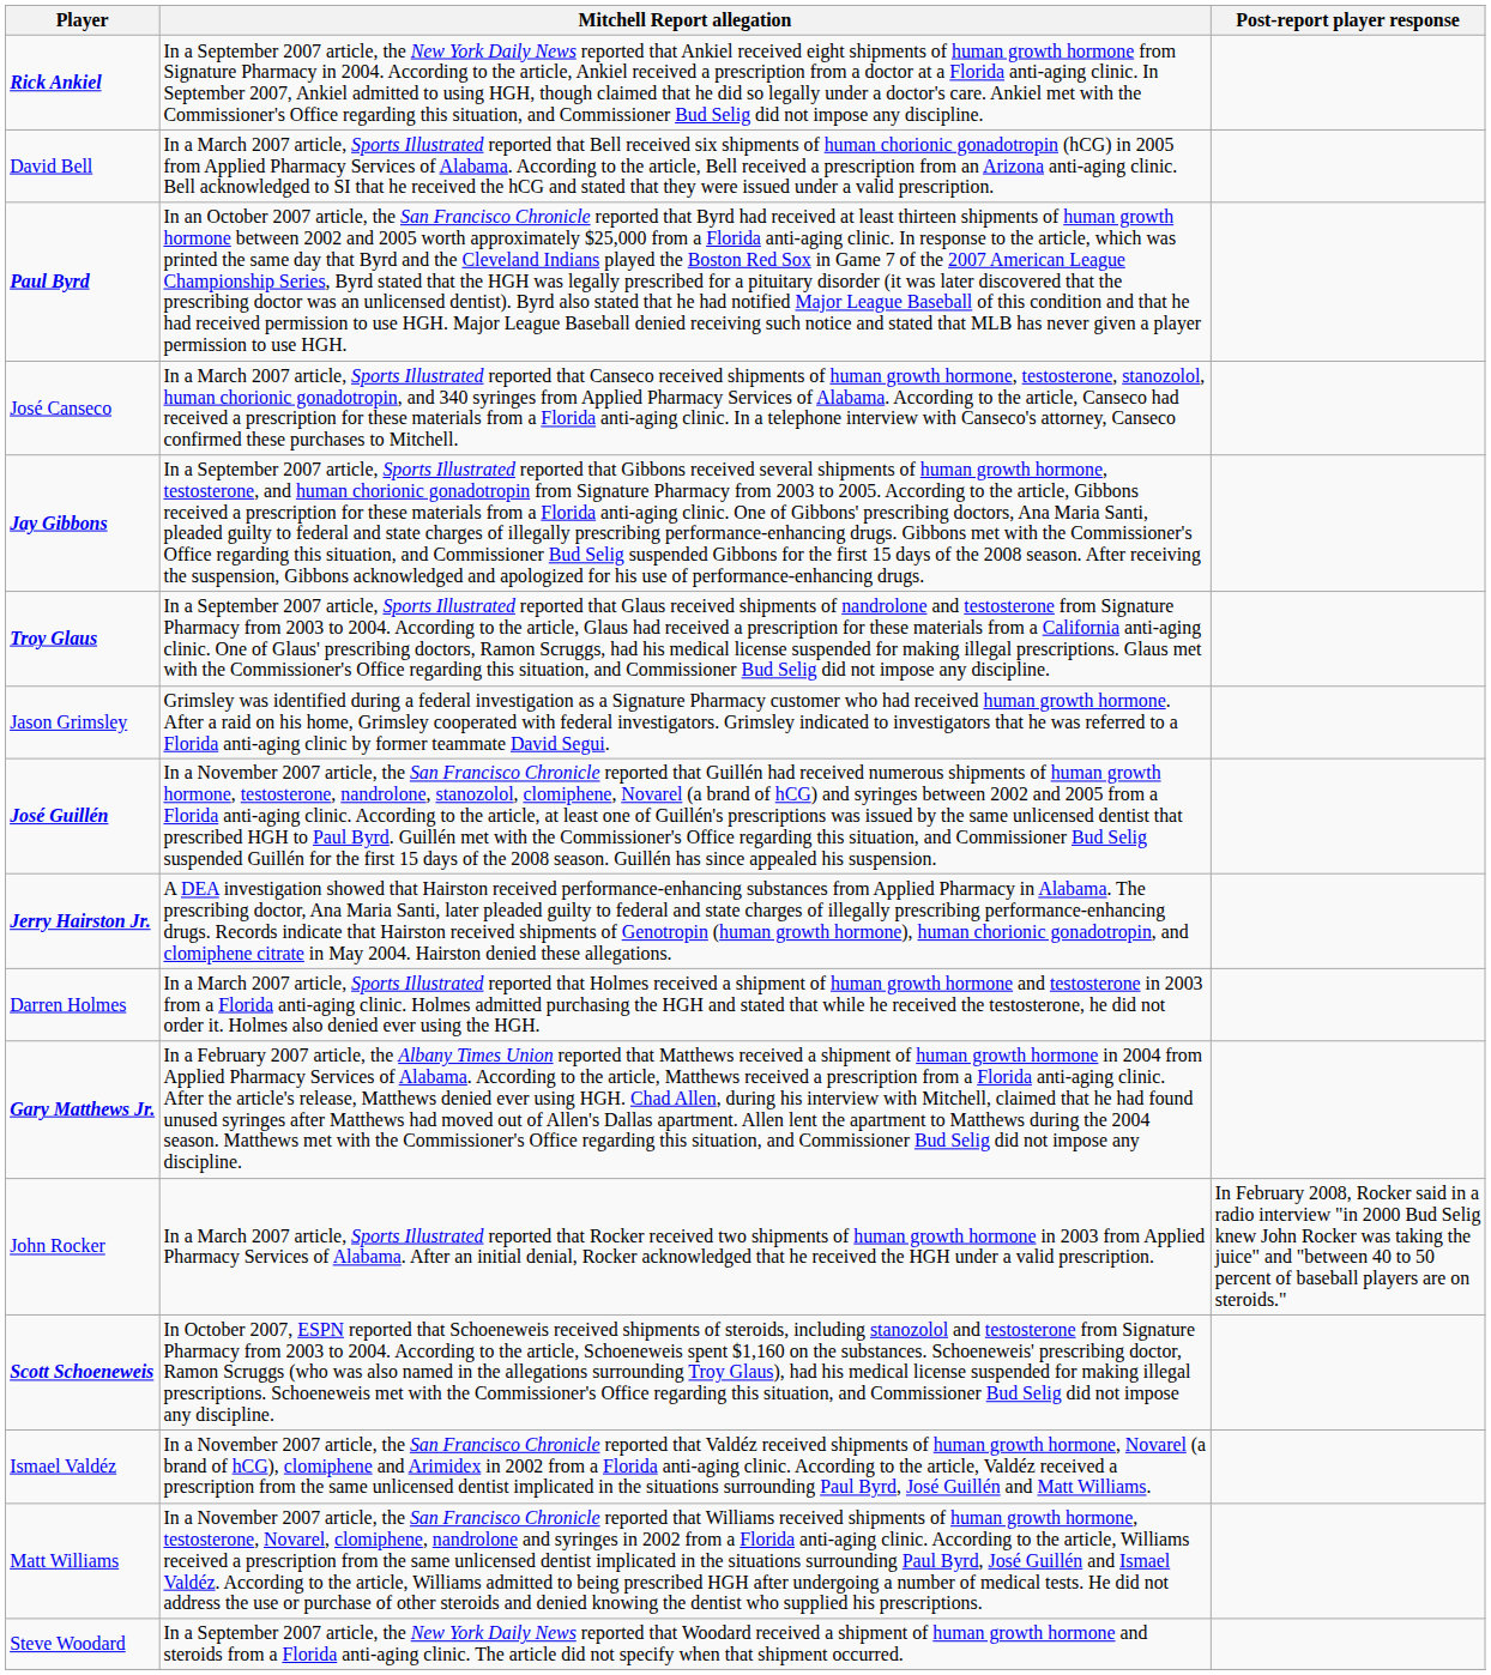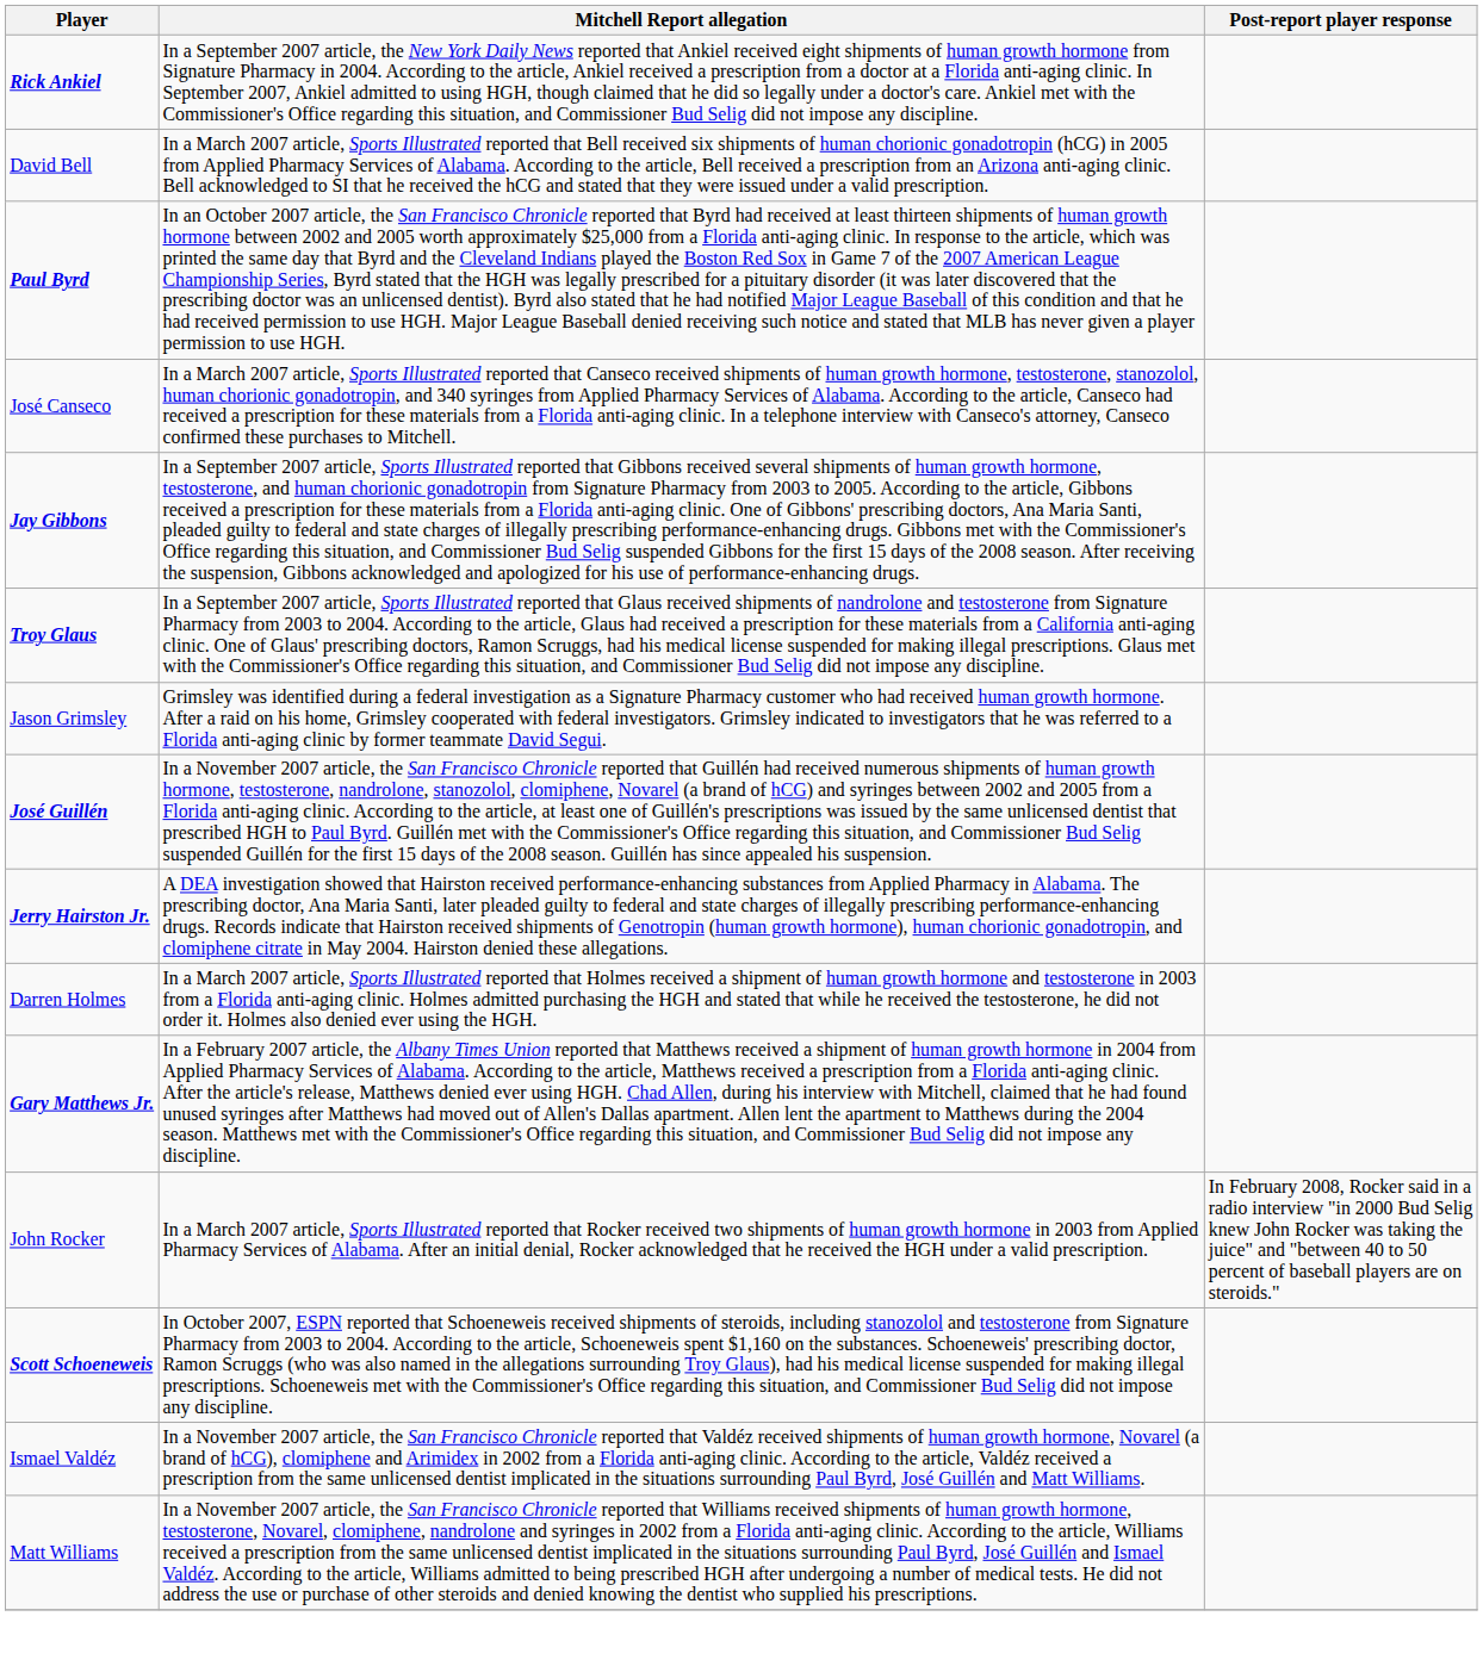- row: Steve Woodard | In a September 2007 article, the New York Daily News reported that Woodard received a shipment of human growth hormone and steroids from a Florida anti-aging clinic. The article did not specify when that shipment occurred.
